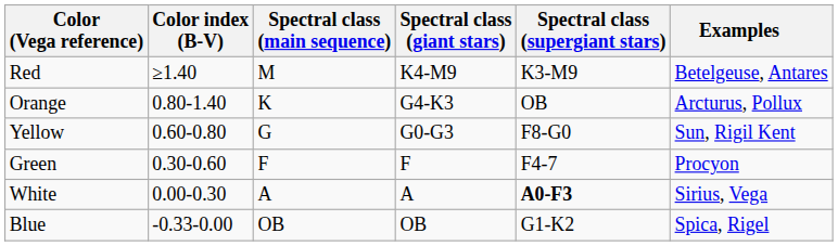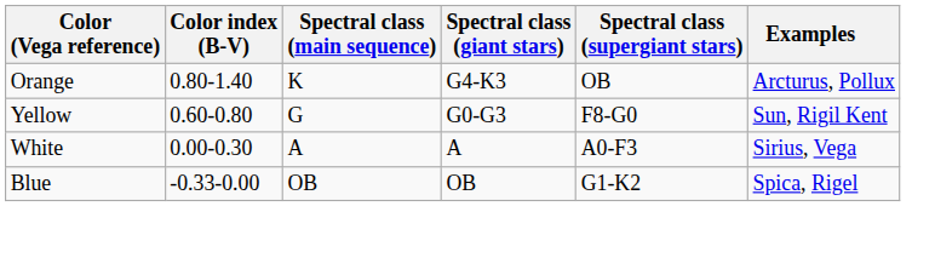- row: Red | ≥1.40 | M | K4-M9 | K3-M9 | Betelgeuse, Antares
- row: Green | 0.30-0.60 | F | F | F4-7 | Procyon
White | Spectral class (supergiant stars): bold -> normal
